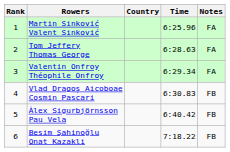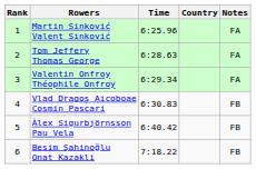columns swapped: Country <-> Time
